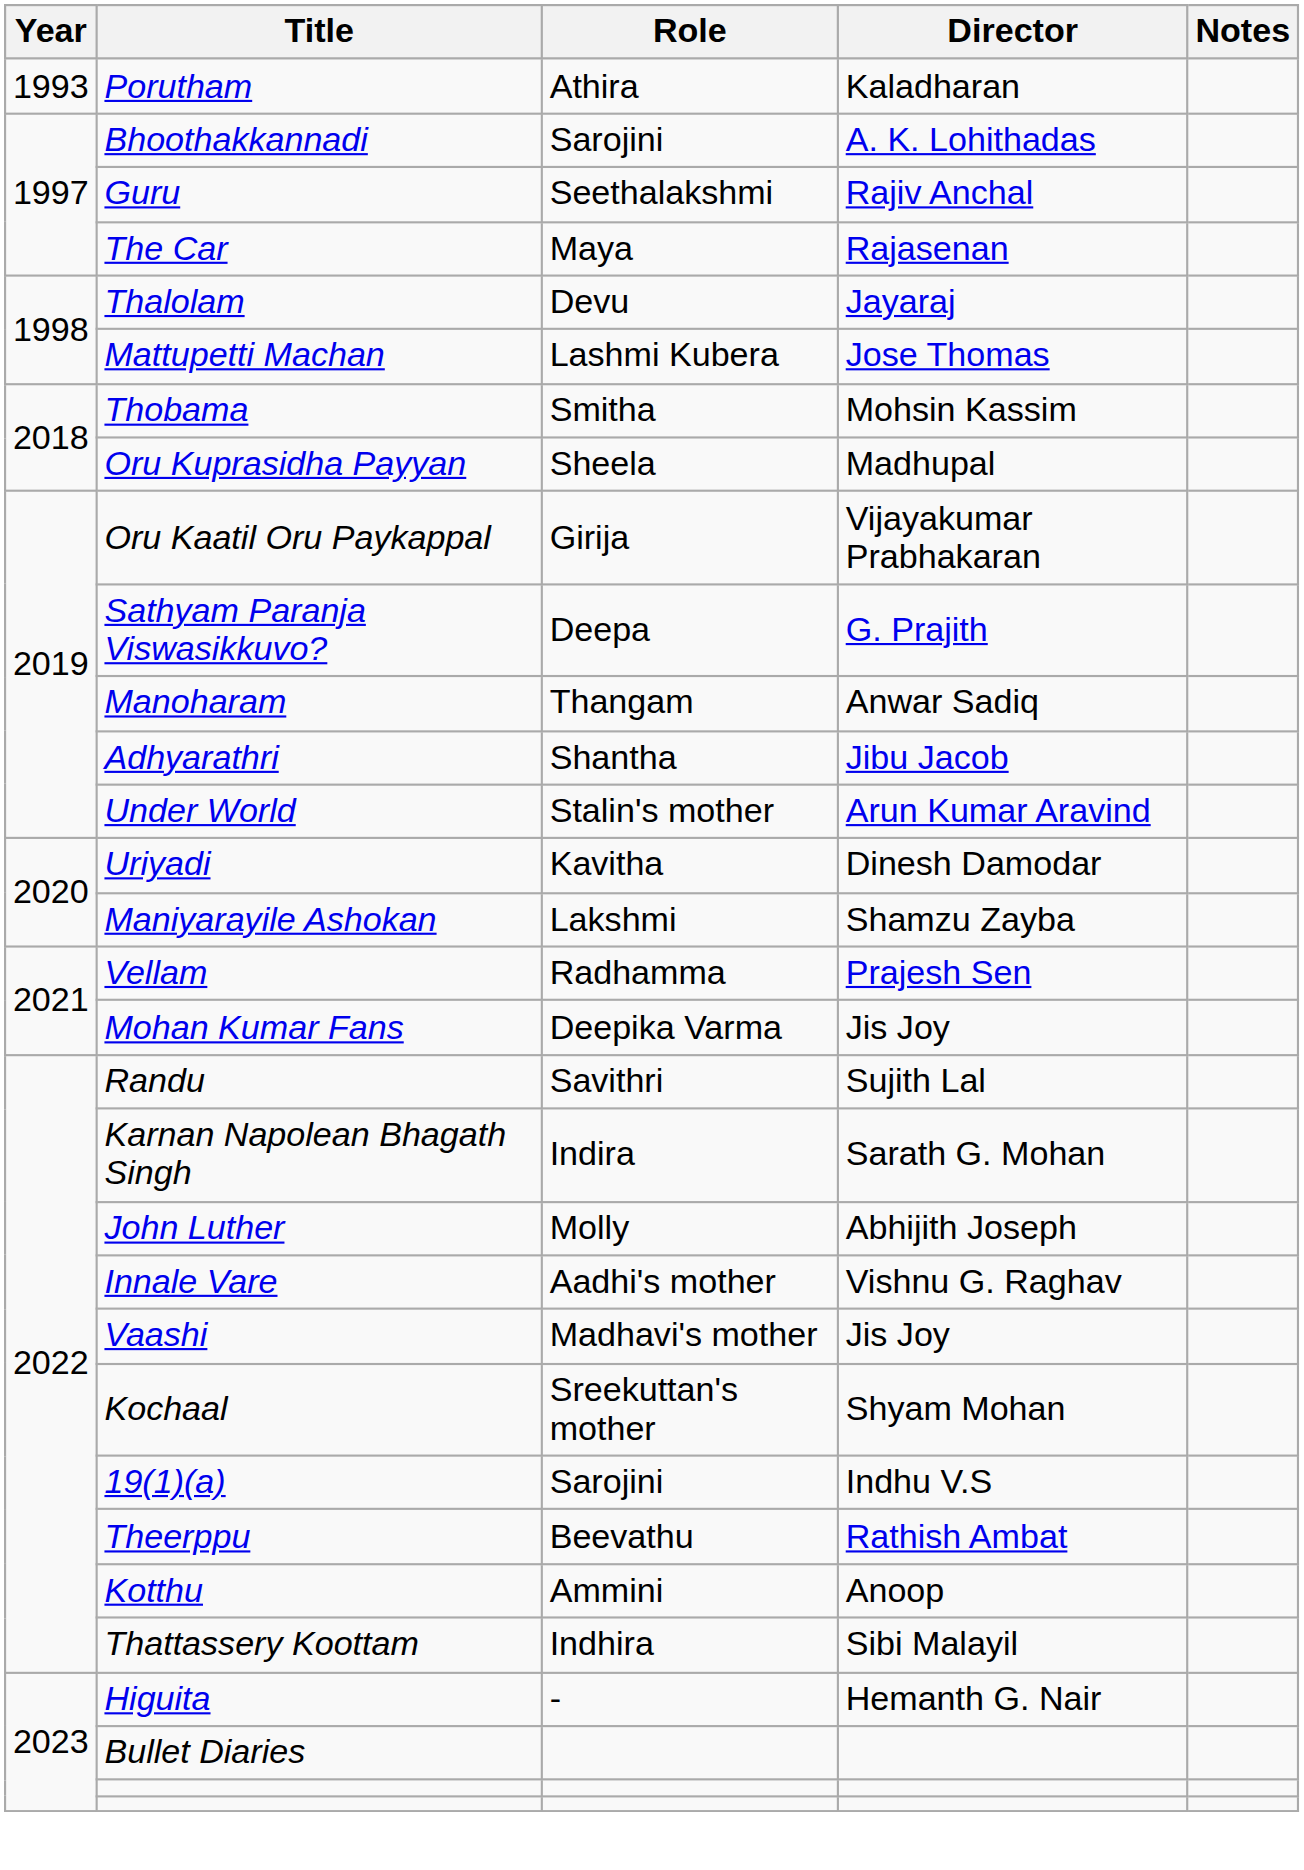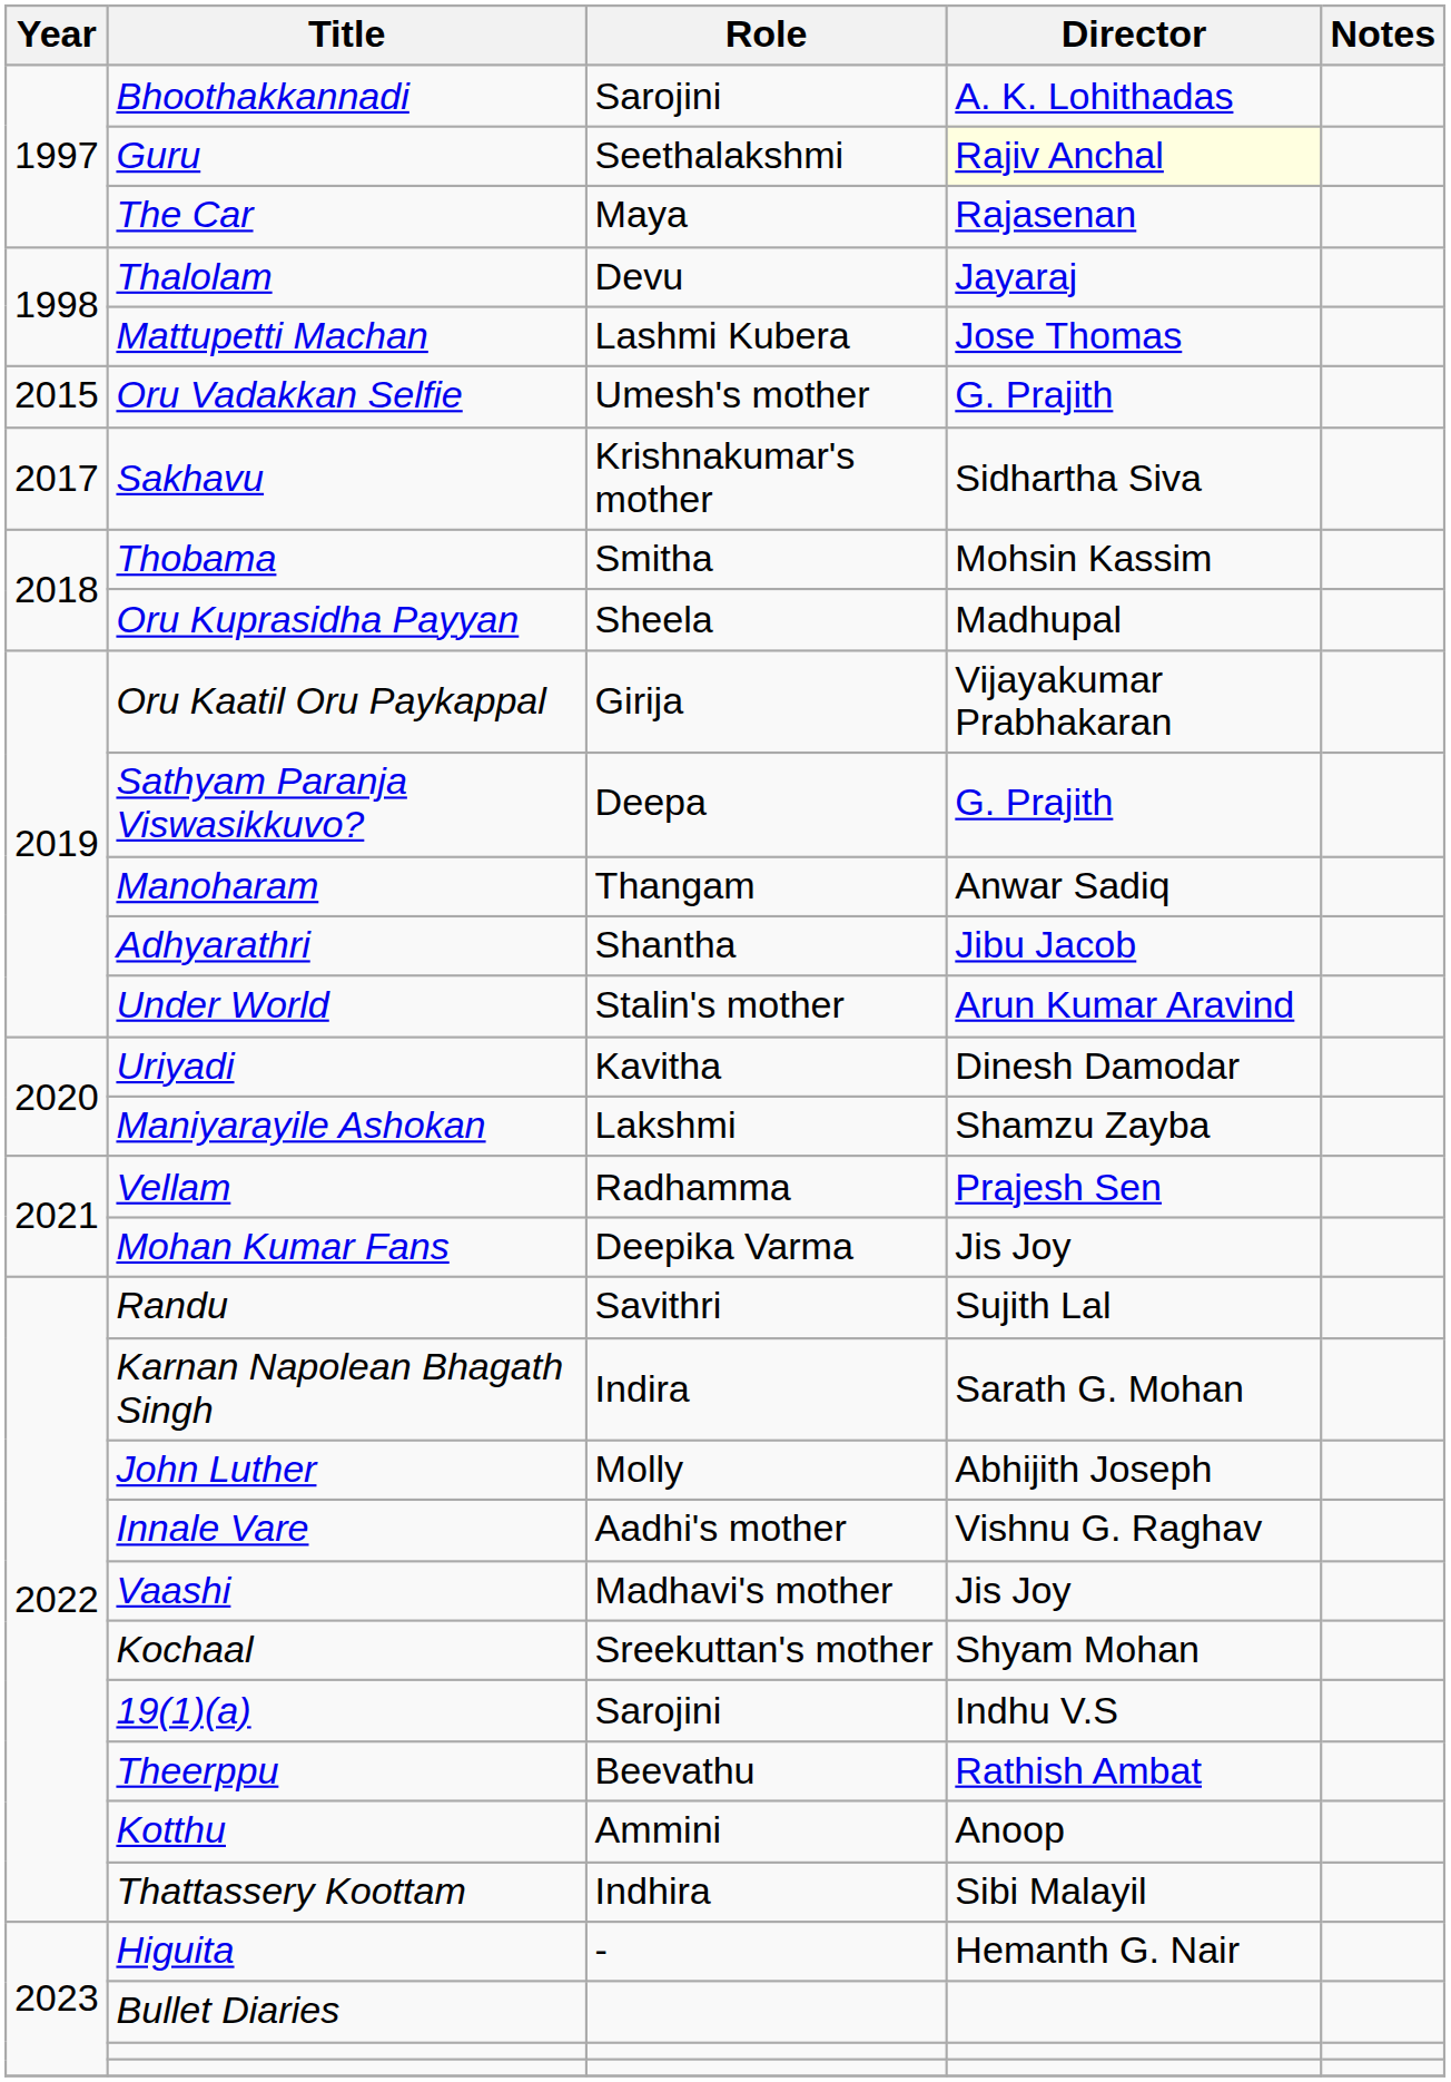- row: 1993 | Porutham | Athira | Kaladharan
Guru | Director: no background -> lightyellow background
+ row: 2015 | Oru Vadakkan Selfie | Umesh's mother | G. Prajith
+ row: 2017 | Sakhavu | Krishnakumar's mother | Sidhartha Siva
